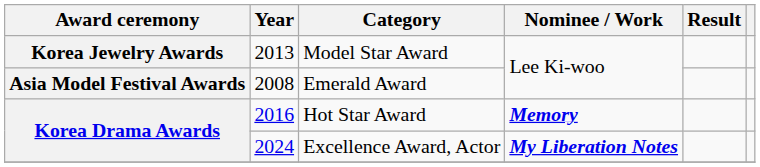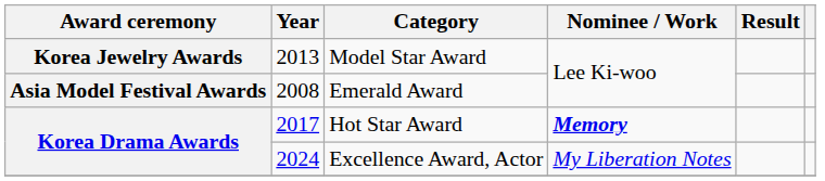Hot Star Award | Year: 2016 -> 2017
Excellence Award, Actor | Nominee / Work: bold -> normal
